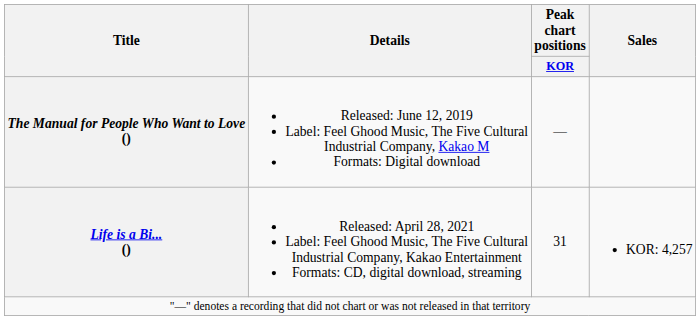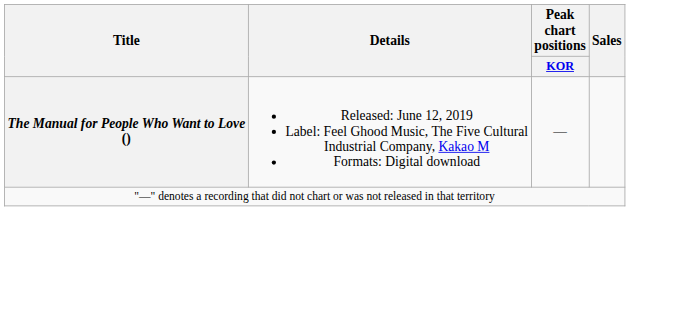- row: Life is a Bi... () | Released: April 28, 2021 Label: Feel Ghood Music, The Five Cultural Industrial Company, Kakao Entertainment Formats: CD, digital download, streaming | 31 | KOR: 4,257
